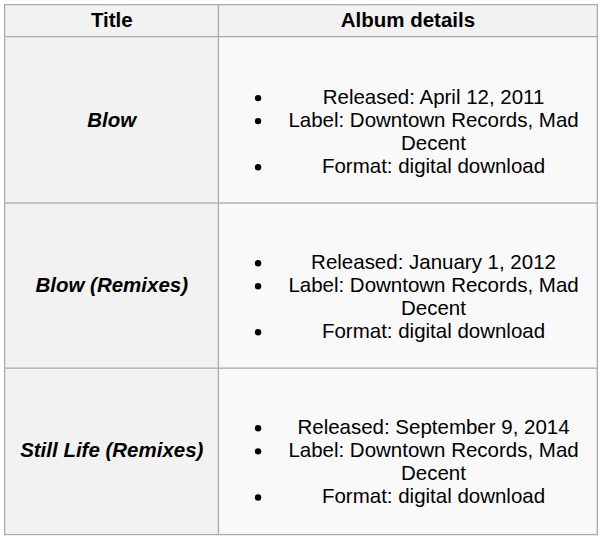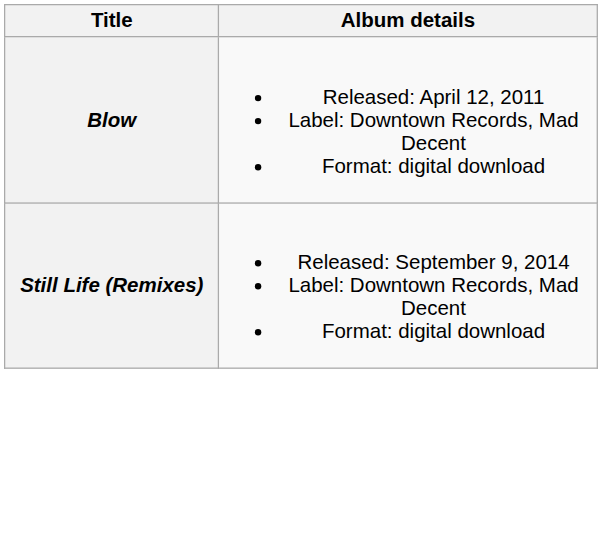- row: Blow (Remixes) | Released: January 1, 2012 Label: Downtown Records, Mad Decent Format: digital download
